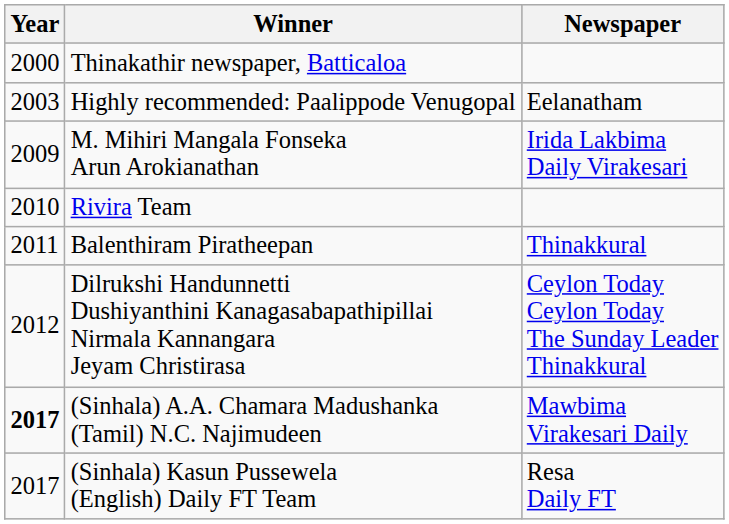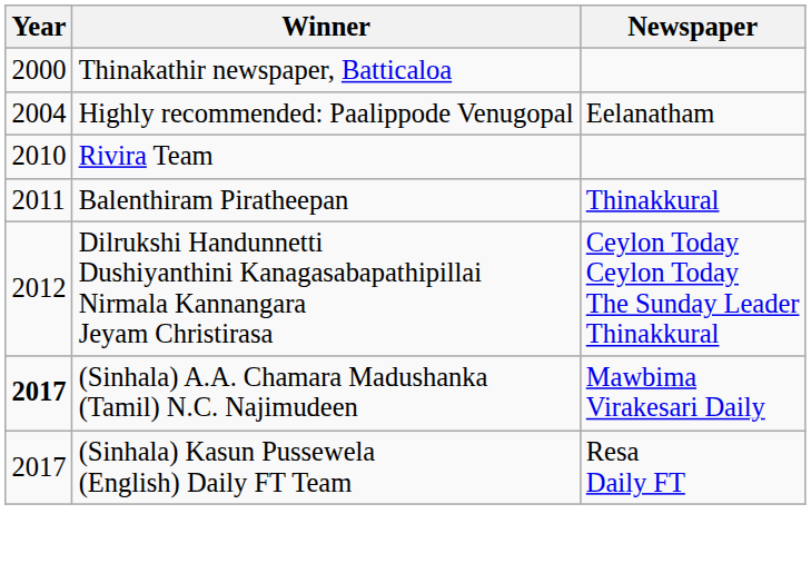Highly recommended: Paalippode Venugopal | Year: 2003 -> 2004
- row: 2009 | M. Mihiri Mangala Fonseka Arun Arokianathan | Irida Lakbima Daily Virakesari
